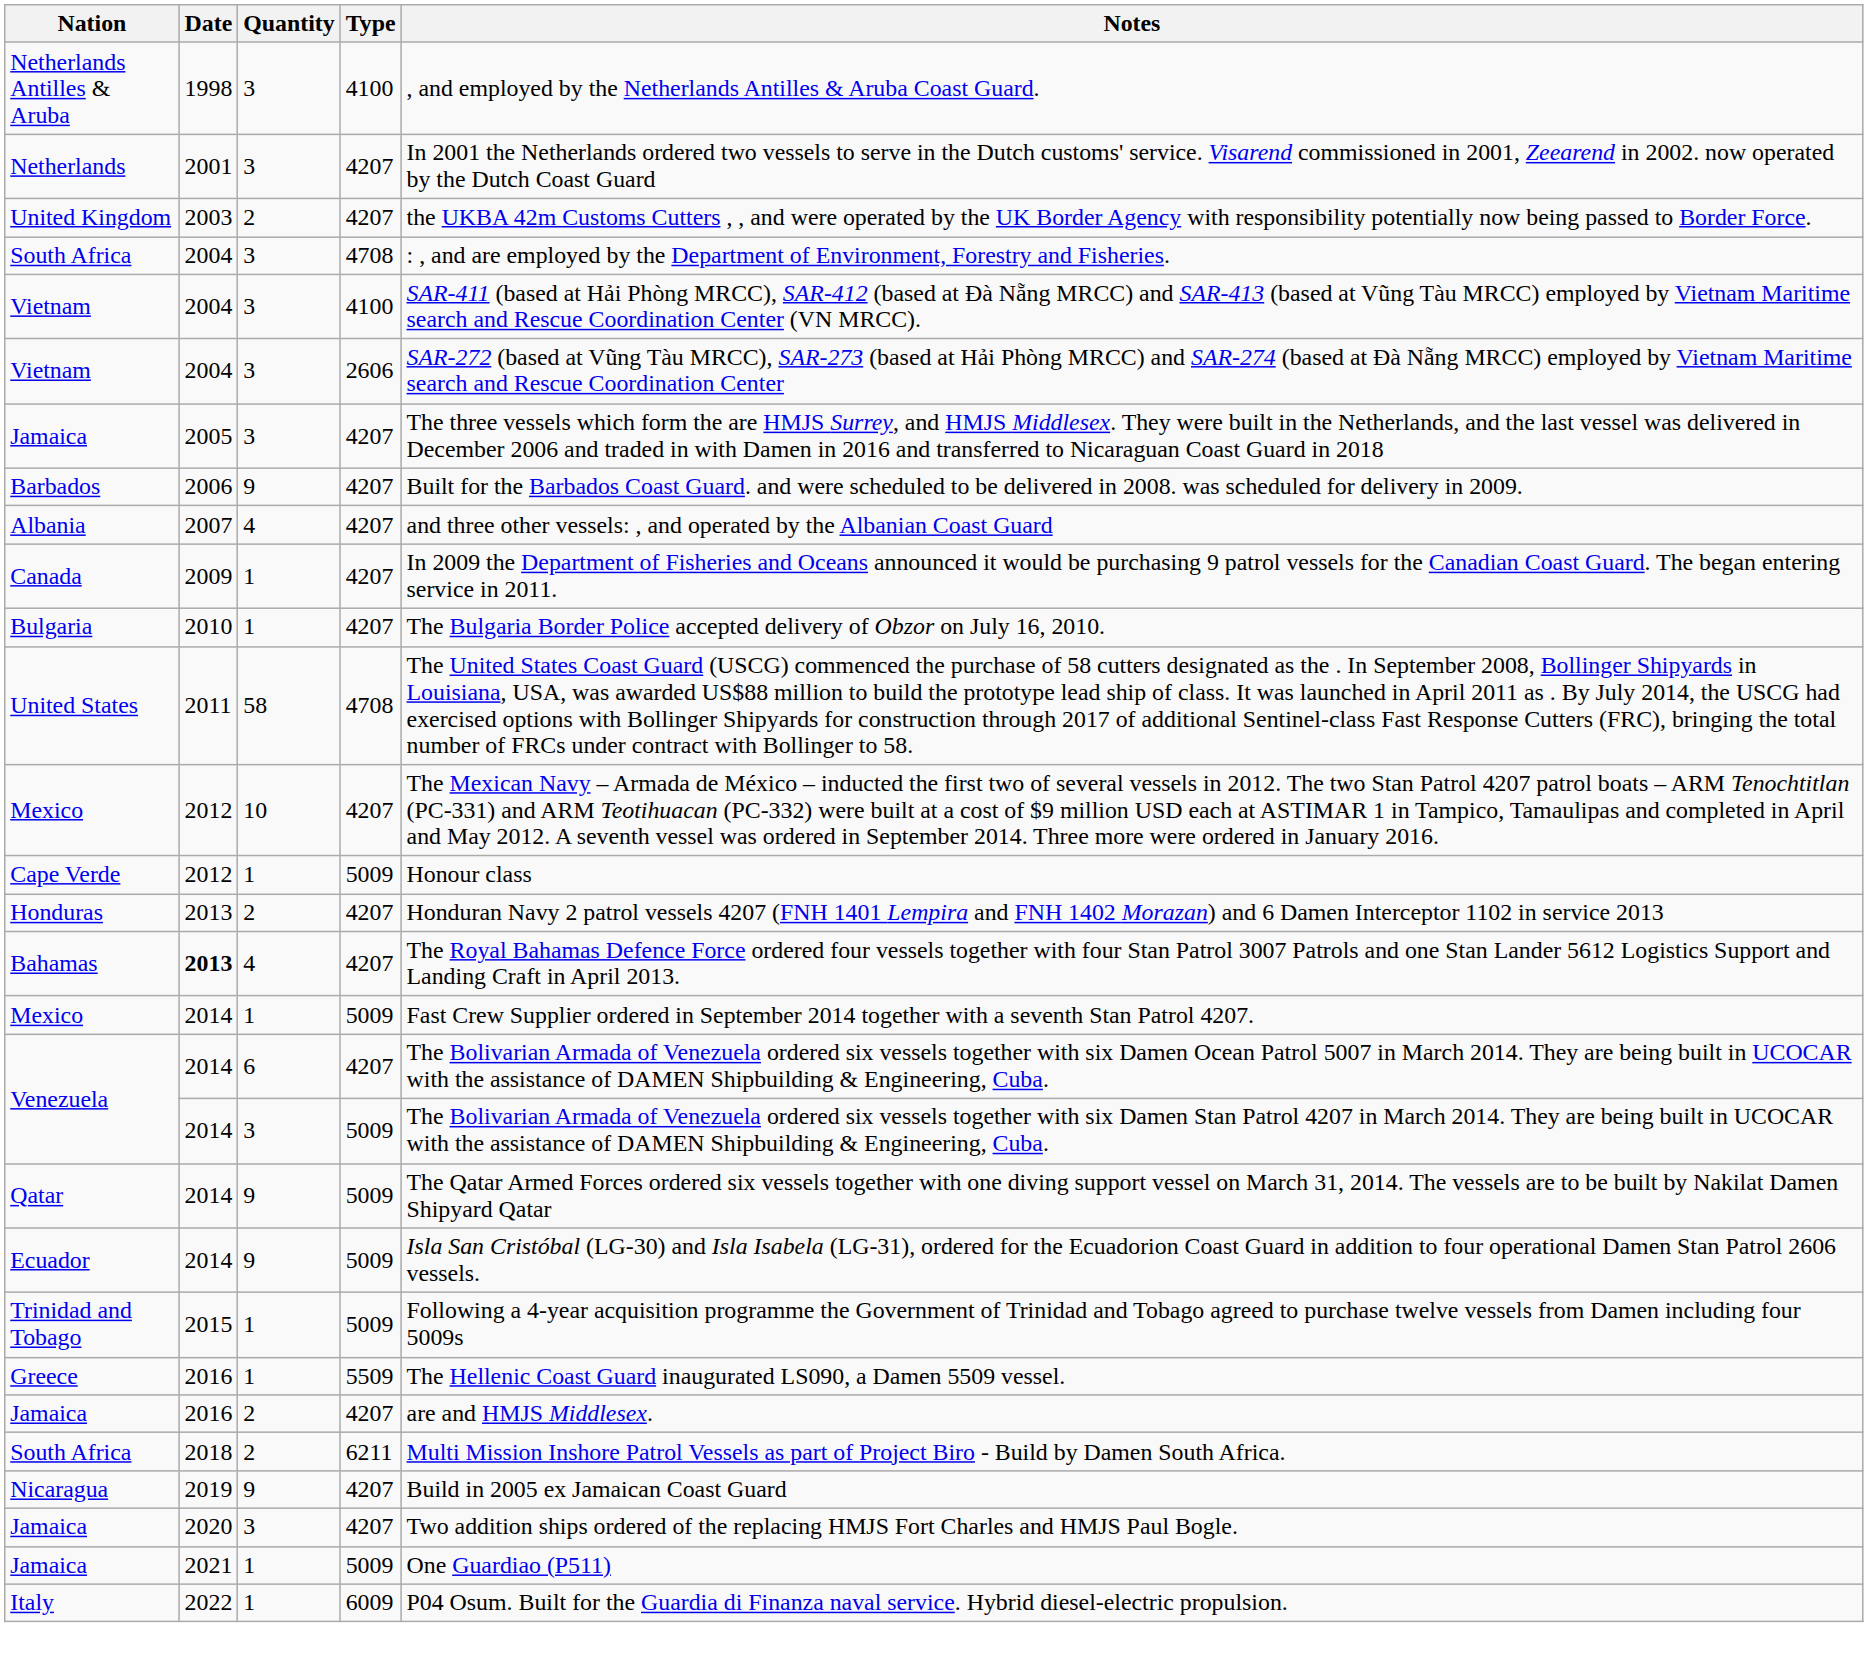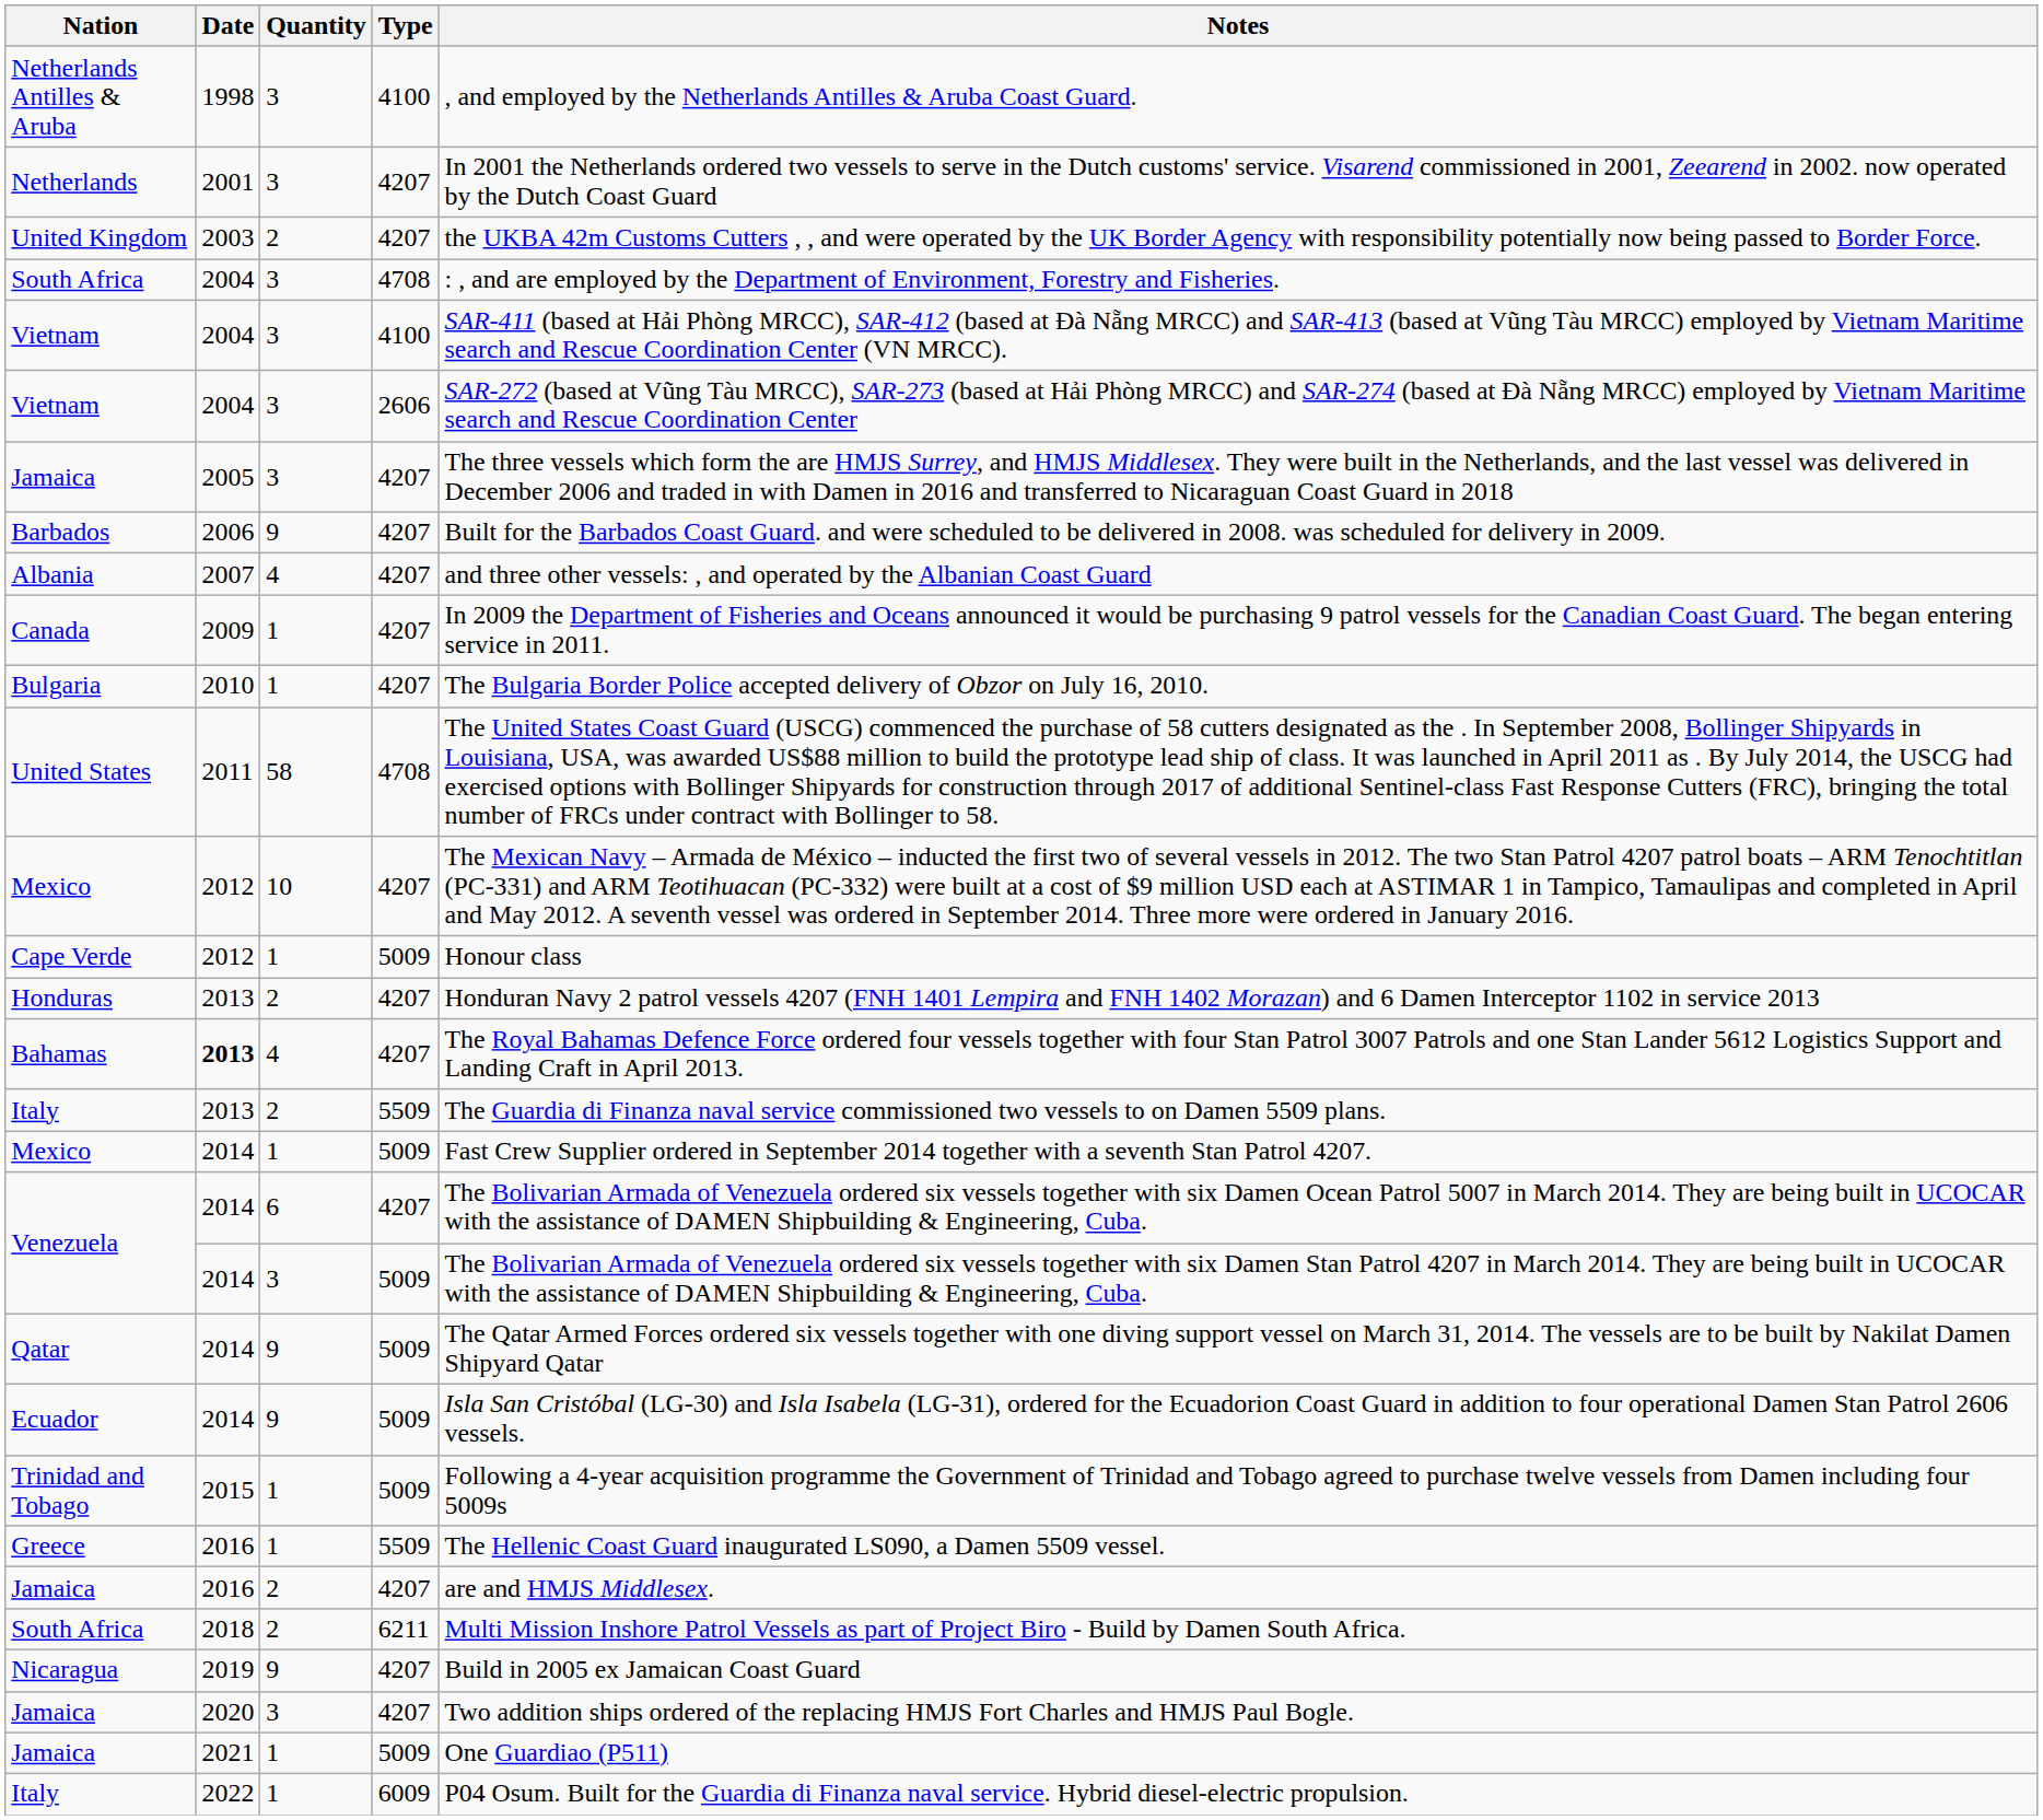+ row: Italy | 2013 | 2 | 5509 | The Guardia di Finanza naval service commissioned two vessels to on Damen 5509 plans.
